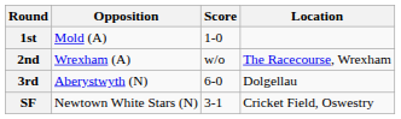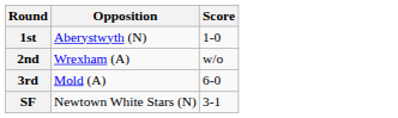- column: Location | The Racecourse, Wrexham | Dolgellau | Cricket Field, Oswestry
1st | Opposition: Mold (A) -> Aberystwyth (N)
3rd | Opposition: Aberystwyth (N) -> Mold (A)
